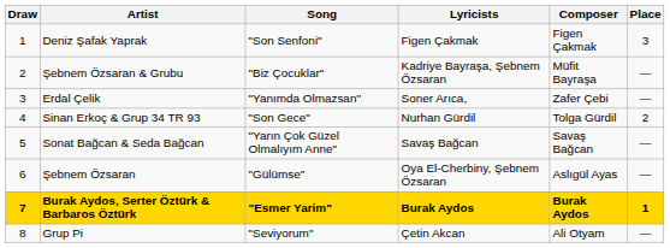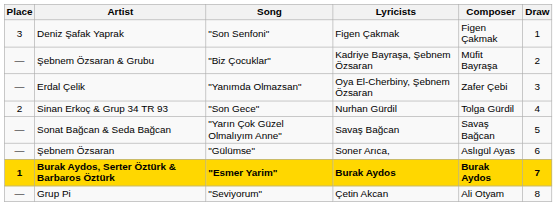columns swapped: Draw <-> Place
Erdal Çelik | Lyricists: Soner Arıca, -> Oya El-Cherbiny, Şebnem Özsaran
Şebnem Özsaran | Lyricists: Oya El-Cherbiny, Şebnem Özsaran -> Soner Arıca,
